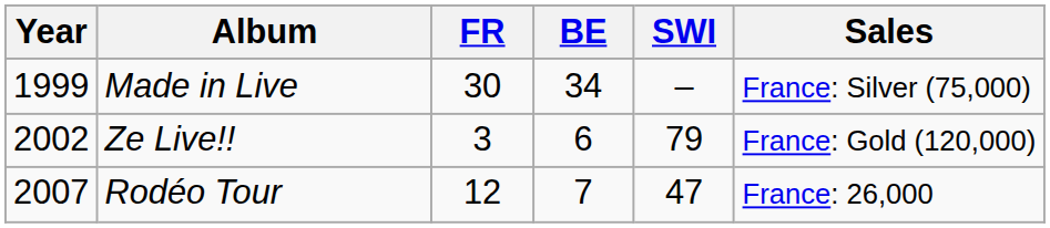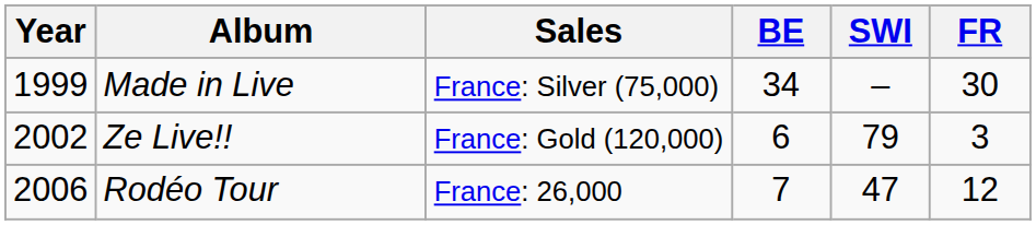columns swapped: FR <-> Sales
Rodéo Tour | Year: 2007 -> 2006
